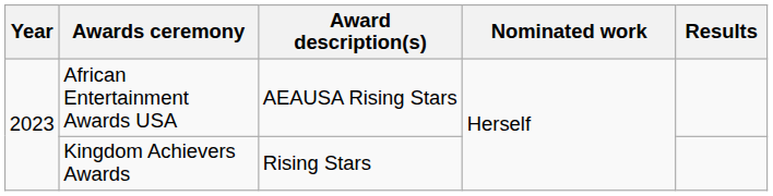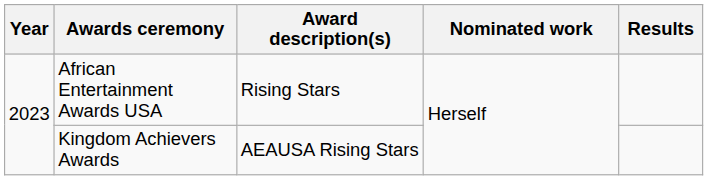African Entertainment Awards USA | Award description(s): AEAUSA Rising Stars -> Rising Stars
Kingdom Achievers Awards | Award description(s): Rising Stars -> AEAUSA Rising Stars
